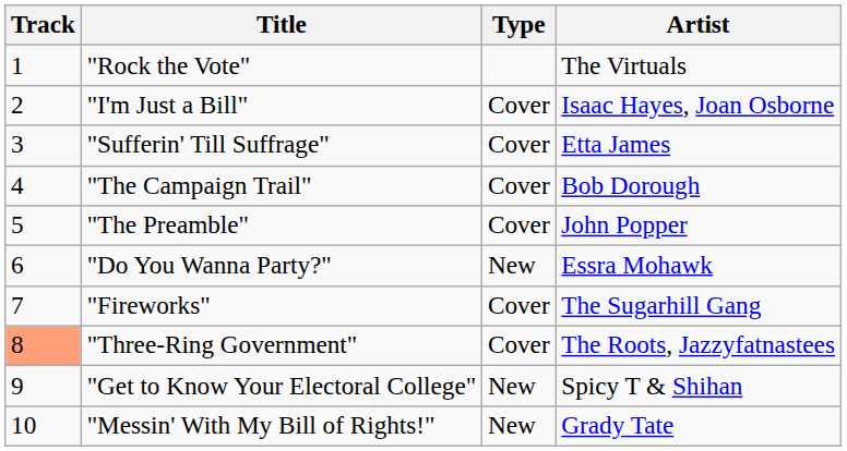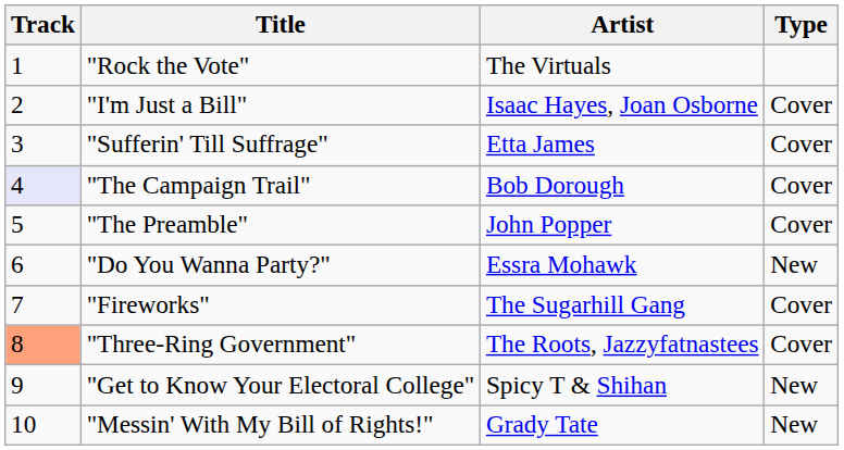columns swapped: Artist <-> Type
"The Campaign Trail" | Track: no background -> lavender background
